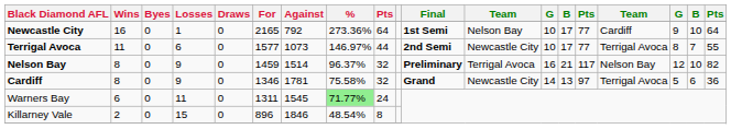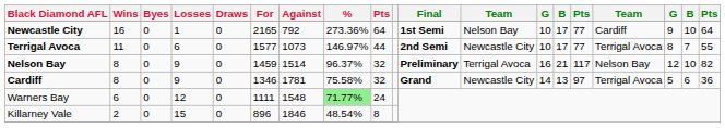Warners Bay | Losses: 11 -> 12
Warners Bay | For: 1311 -> 1111
Warners Bay | Against: 1545 -> 1548
